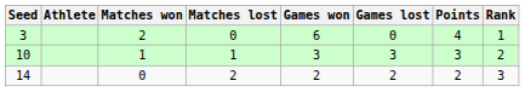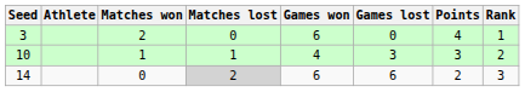10 | Games won: 3 -> 4
14 | Matches lost: no background -> lightgrey background
14 | Games won: 2 -> 6
14 | Games lost: 2 -> 6
